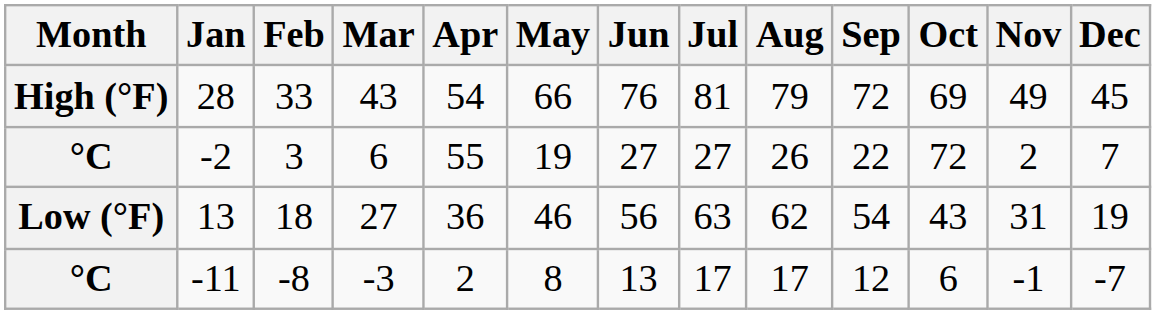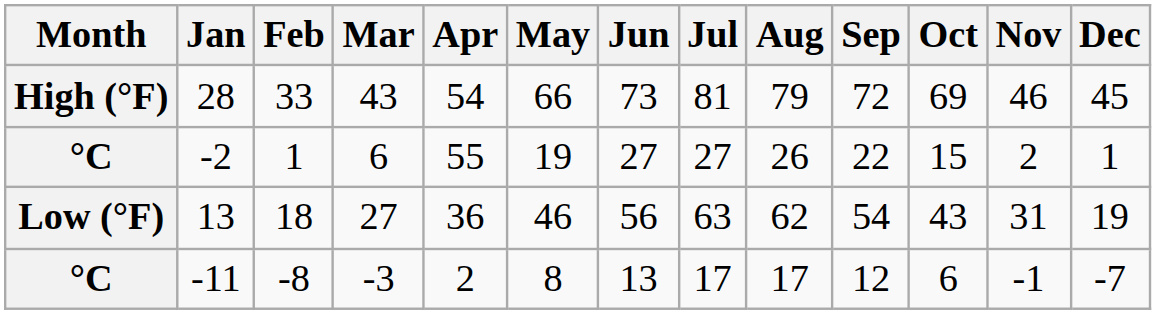28 | Jun: 76 -> 73
28 | Nov: 49 -> 46
-2 | Feb: 3 -> 1
-2 | Oct: 72 -> 15
-2 | Dec: 7 -> 1
